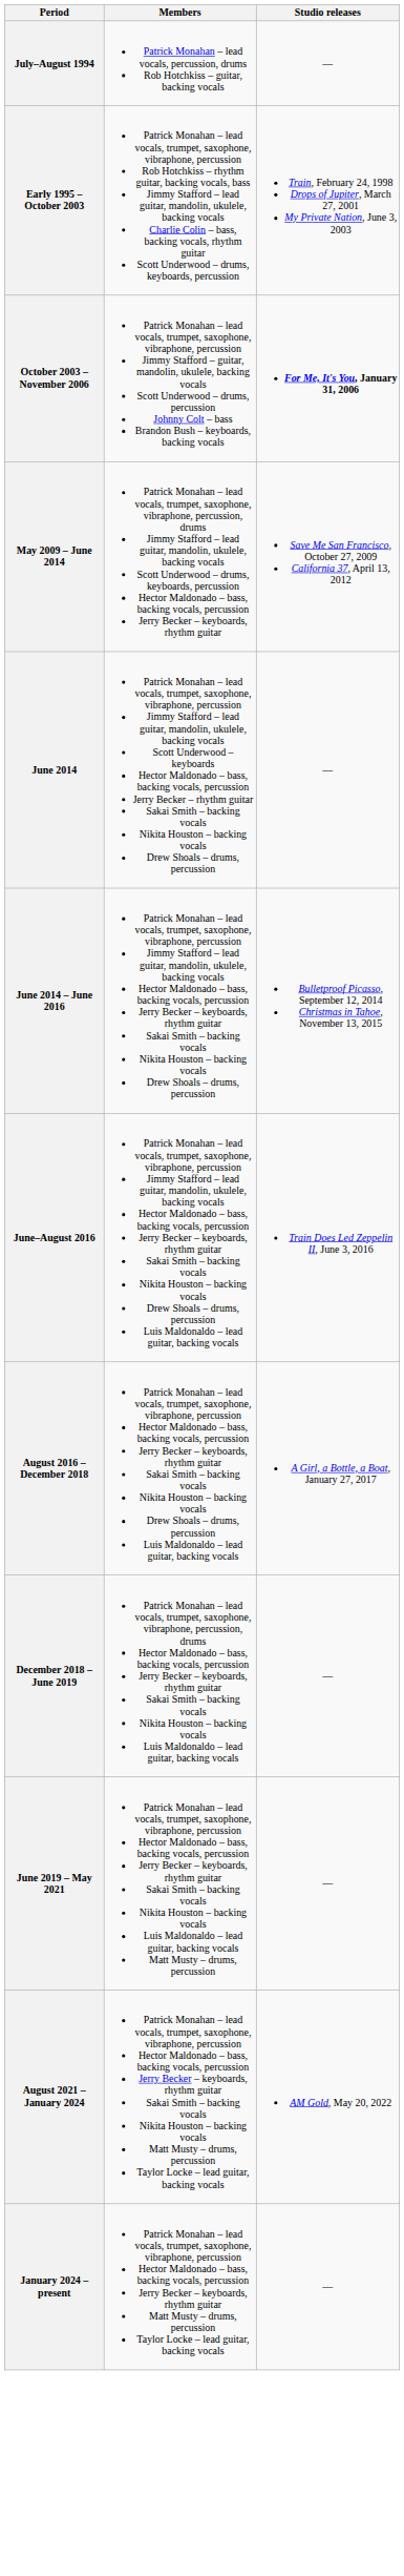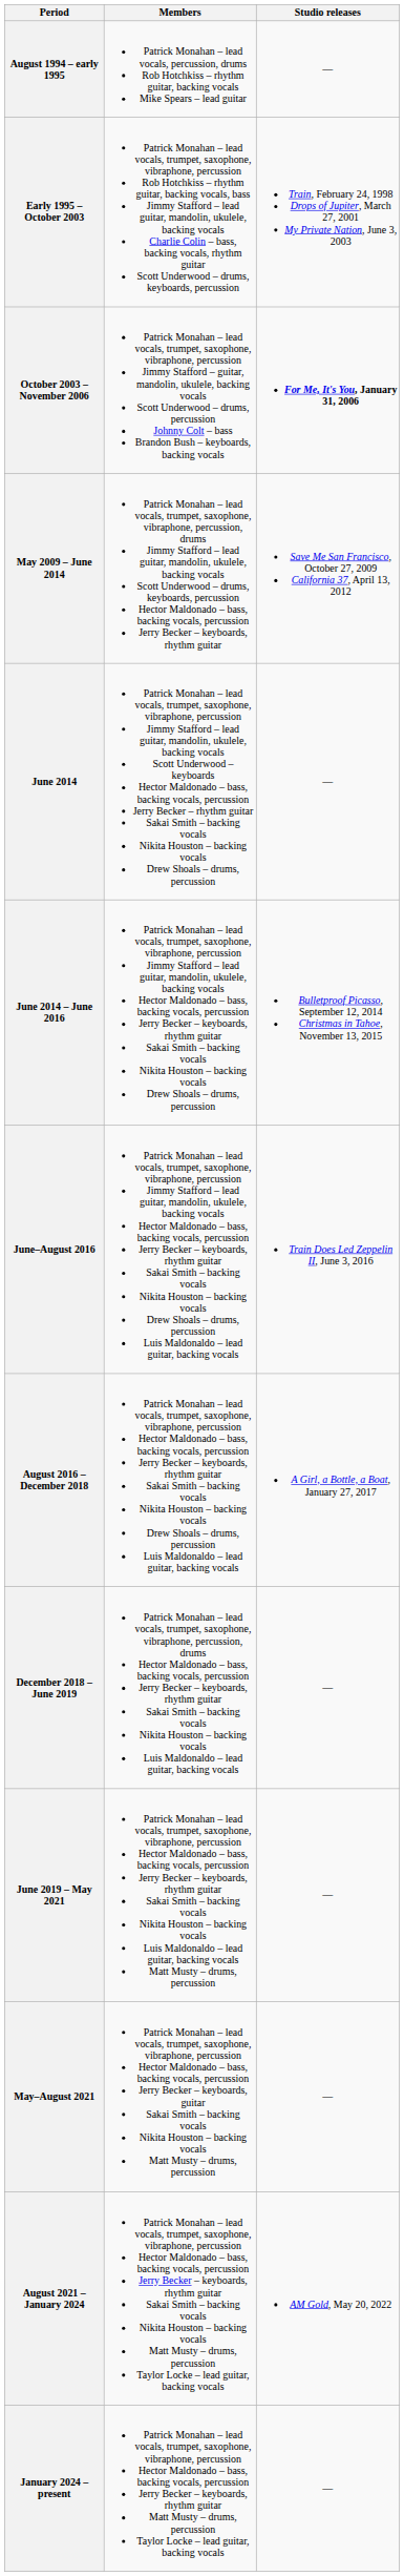- row: July–August 1994 | Patrick Monahan – lead vocals, percussion, drums Rob Hotchkiss – guitar, backing vocals | —
+ row: August 1994 – early 1995 | Patrick Monahan – lead vocals, percussion, drums Rob Hotchkiss – rhythm guitar, backing vocals Mike Spears – lead guitar | —
+ row: May–August 2021 | Patrick Monahan – lead vocals, trumpet, saxophone, vibraphone, percussion Hector Maldonado – bass, backing vocals, percussion Jerry Becker – keyboards, guitar Sakai Smith – backing vocals Nikita Houston – backing vocals Matt Musty – drums, percussion | —
